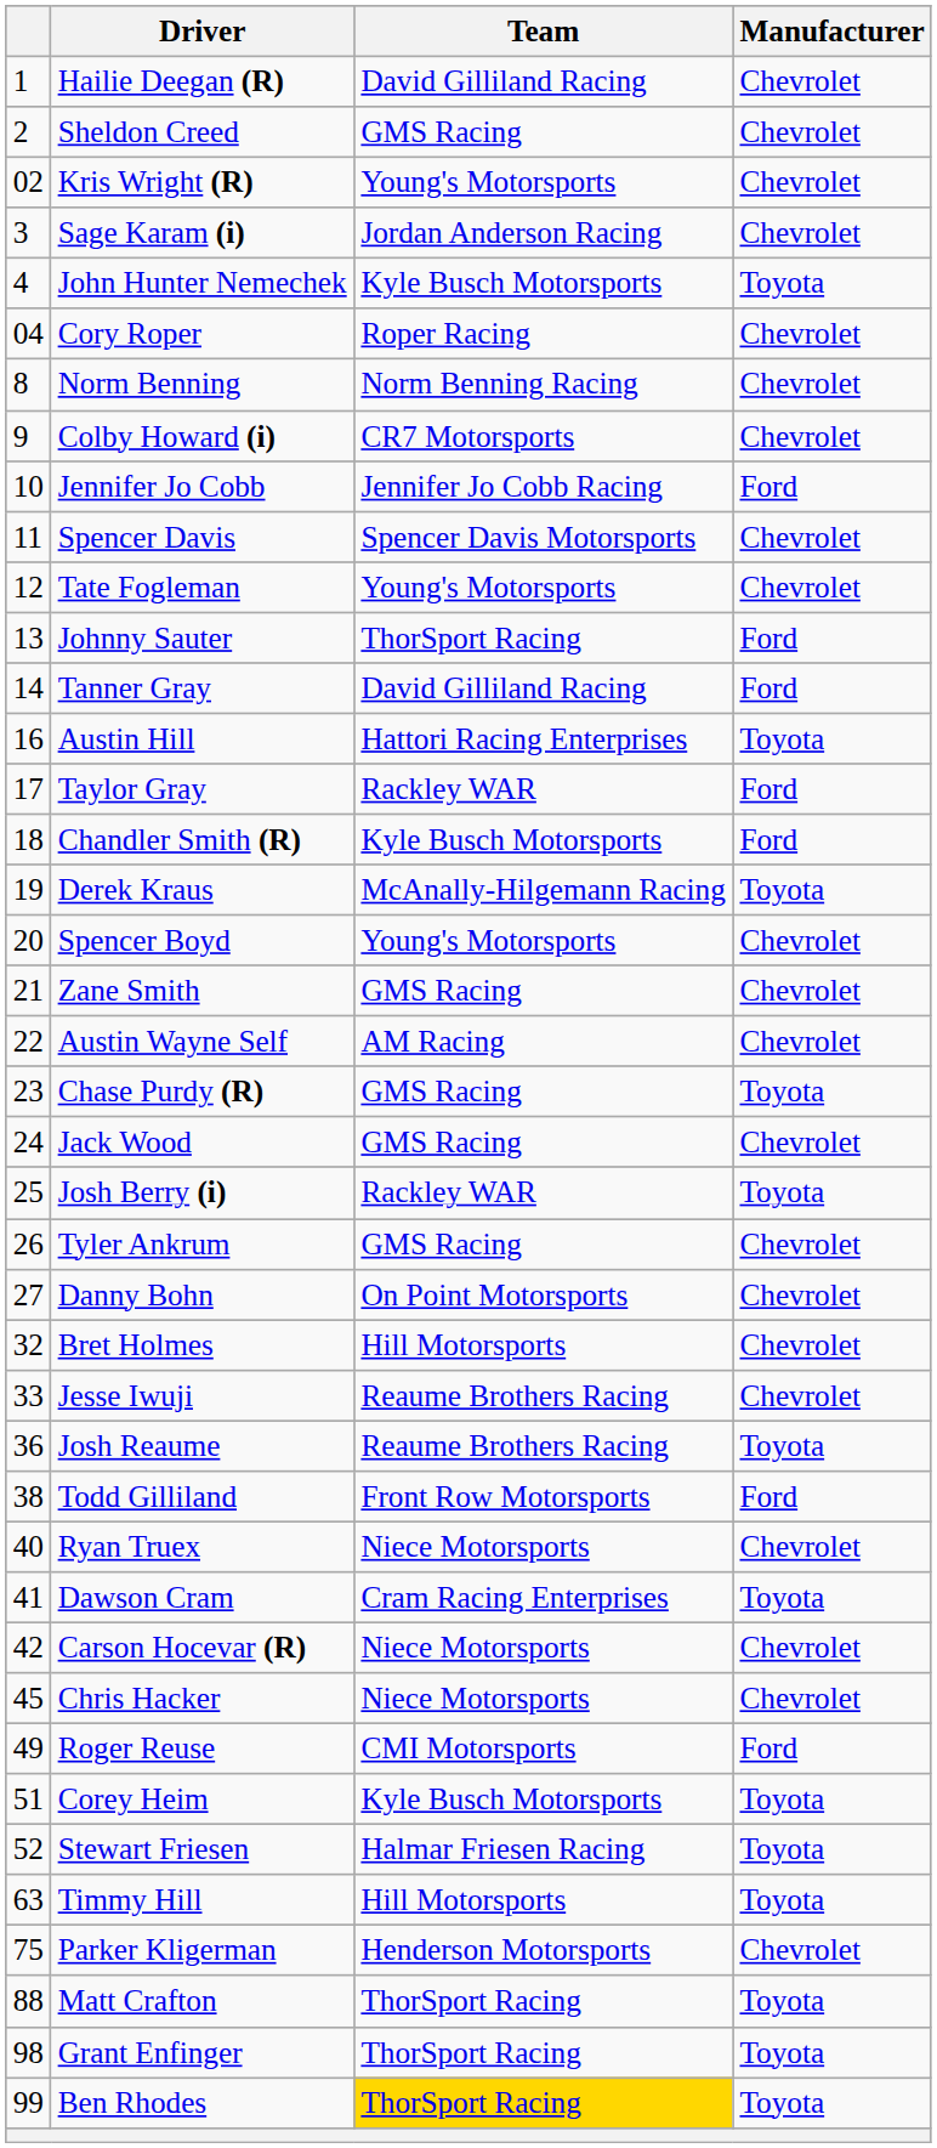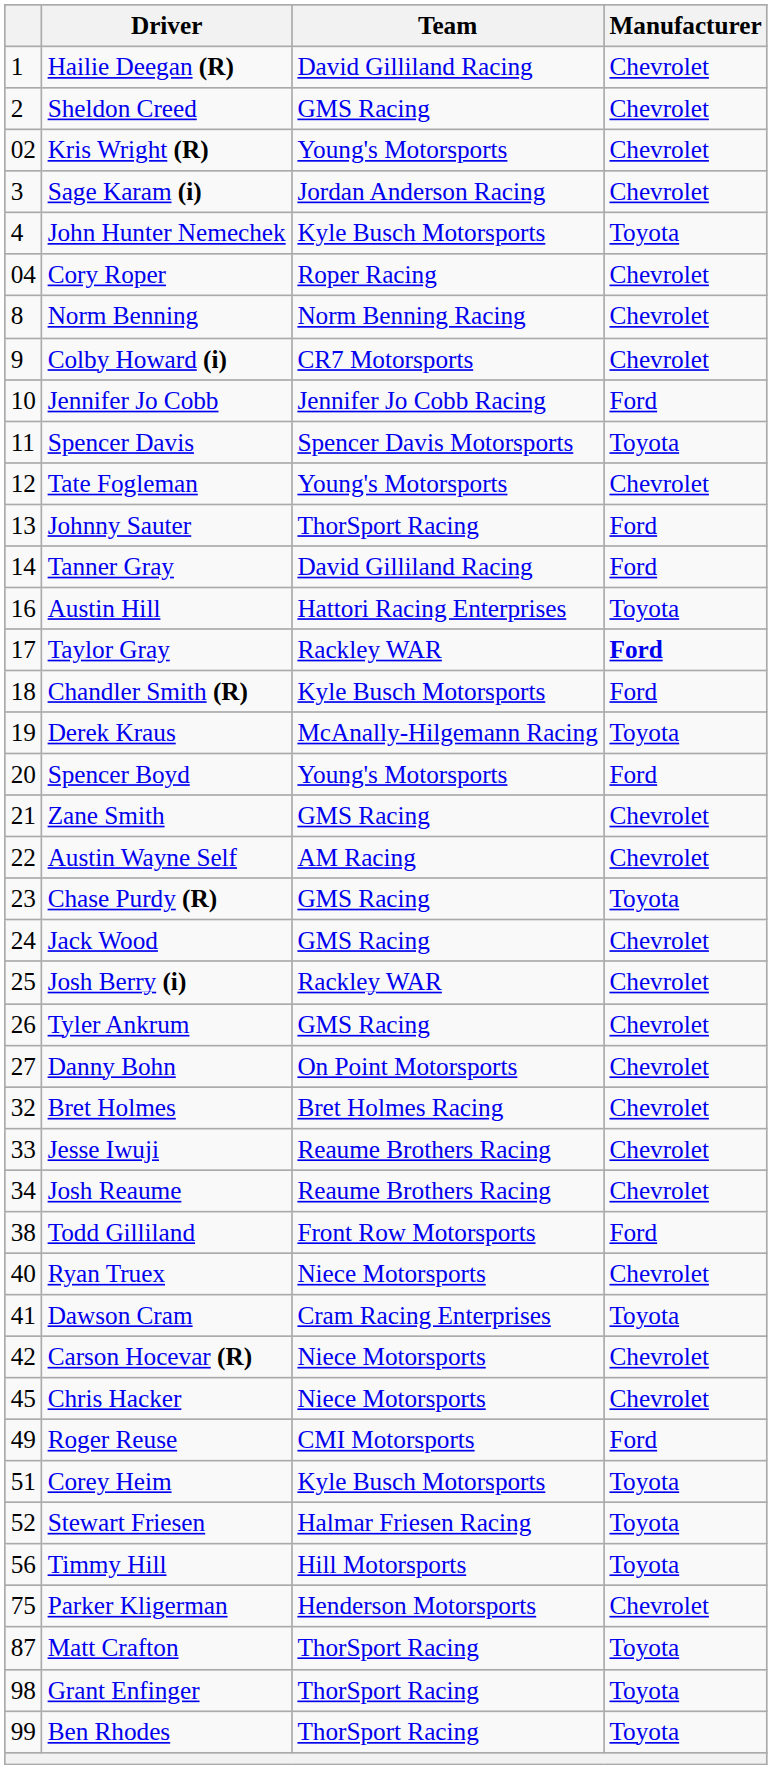Spencer Davis | Manufacturer: Chevrolet -> Toyota
Taylor Gray | Manufacturer: normal -> bold
Spencer Boyd | Manufacturer: Chevrolet -> Ford
Josh Berry (i) | Manufacturer: Toyota -> Chevrolet
Bret Holmes | Team: Hill Motorsports -> Bret Holmes Racing
Josh Reaume | column 1: 36 -> 34
Josh Reaume | Manufacturer: Toyota -> Chevrolet
Timmy Hill | column 1: 63 -> 56
Matt Crafton | column 1: 88 -> 87
Ben Rhodes | Team: gold background -> no background
